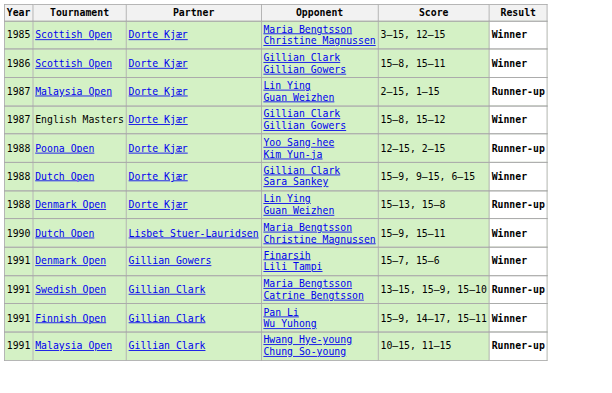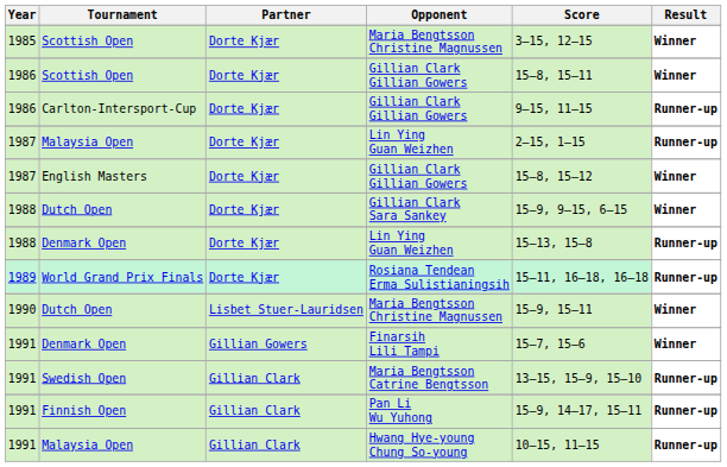+ row: 1986 | Carlton-Intersport-Cup | Dorte Kjær | Gillian Clark Gillian Gowers | 9–15, 11–15 | Runner-up
- row: 1988 | Poona Open | Dorte Kjær | Yoo Sang-hee Kim Yun-ja | 12–15, 2–15 | Runner-up
+ row: 1989 | World Grand Prix Finals | Dorte Kjær | Rosiana Tendean Erma Sulistianingsih | 15–11, 16–18, 16–18 | Runner-up
Finnish Open | Result: Winner -> Runner-up
